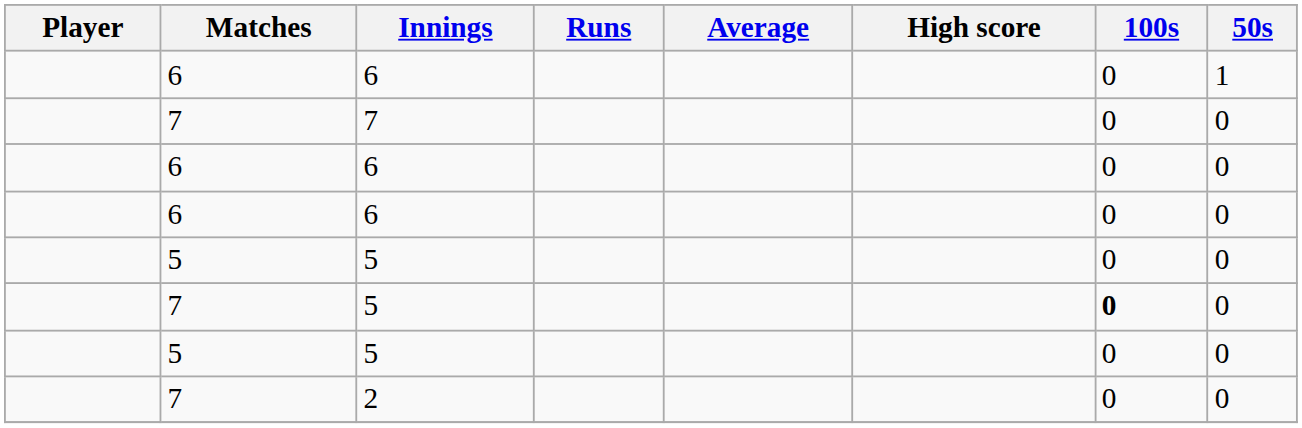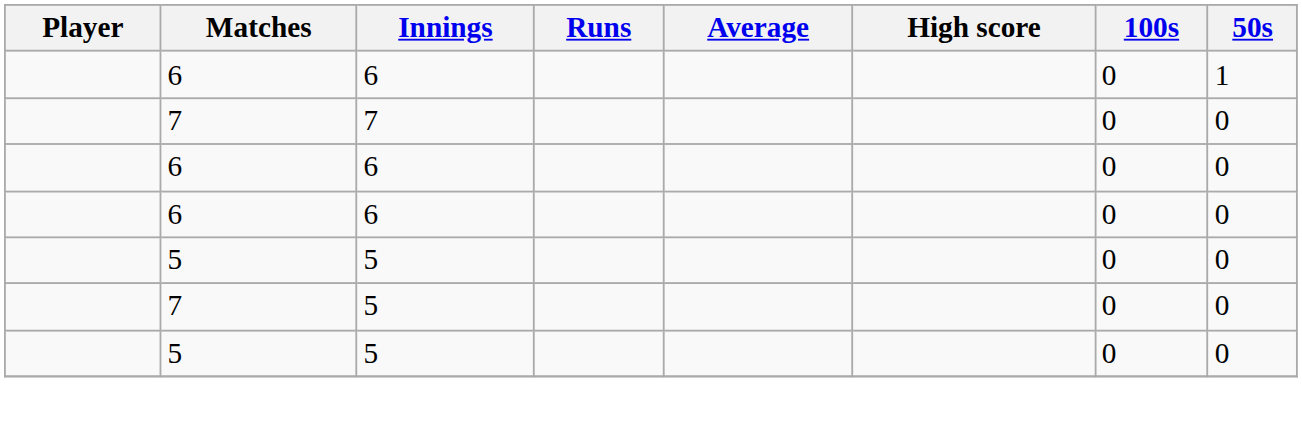7 / 5 | 100s: bold -> normal
- row: 7 | 2 | 0 | 0
